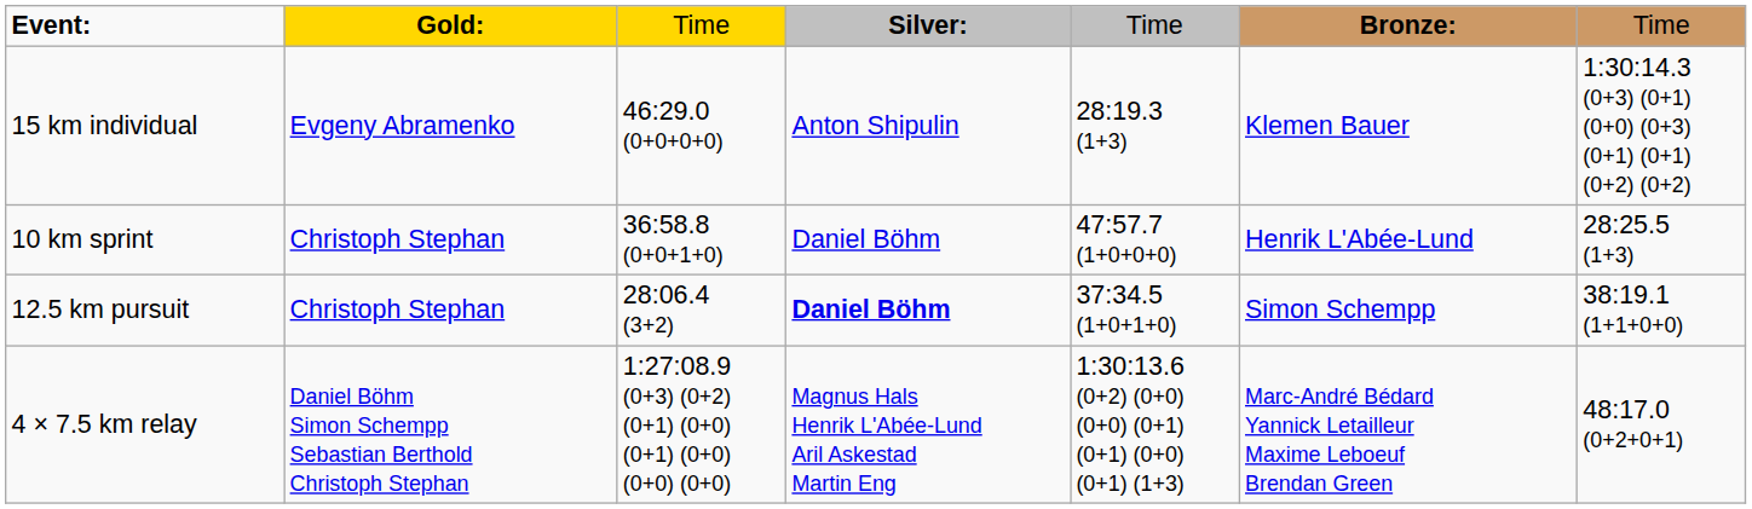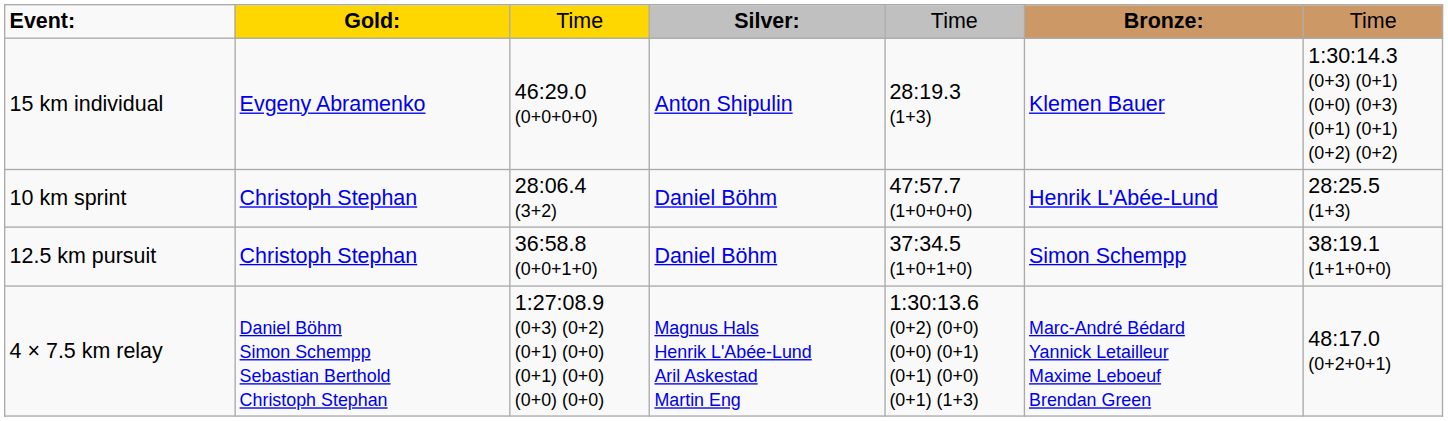10 km sprint | column 3: 36:58.8 (0+0+1+0) -> 28:06.4 (3+2)
12.5 km pursuit | column 3: 28:06.4 (3+2) -> 36:58.8 (0+0+1+0)
12.5 km pursuit | column 4: bold -> normal
